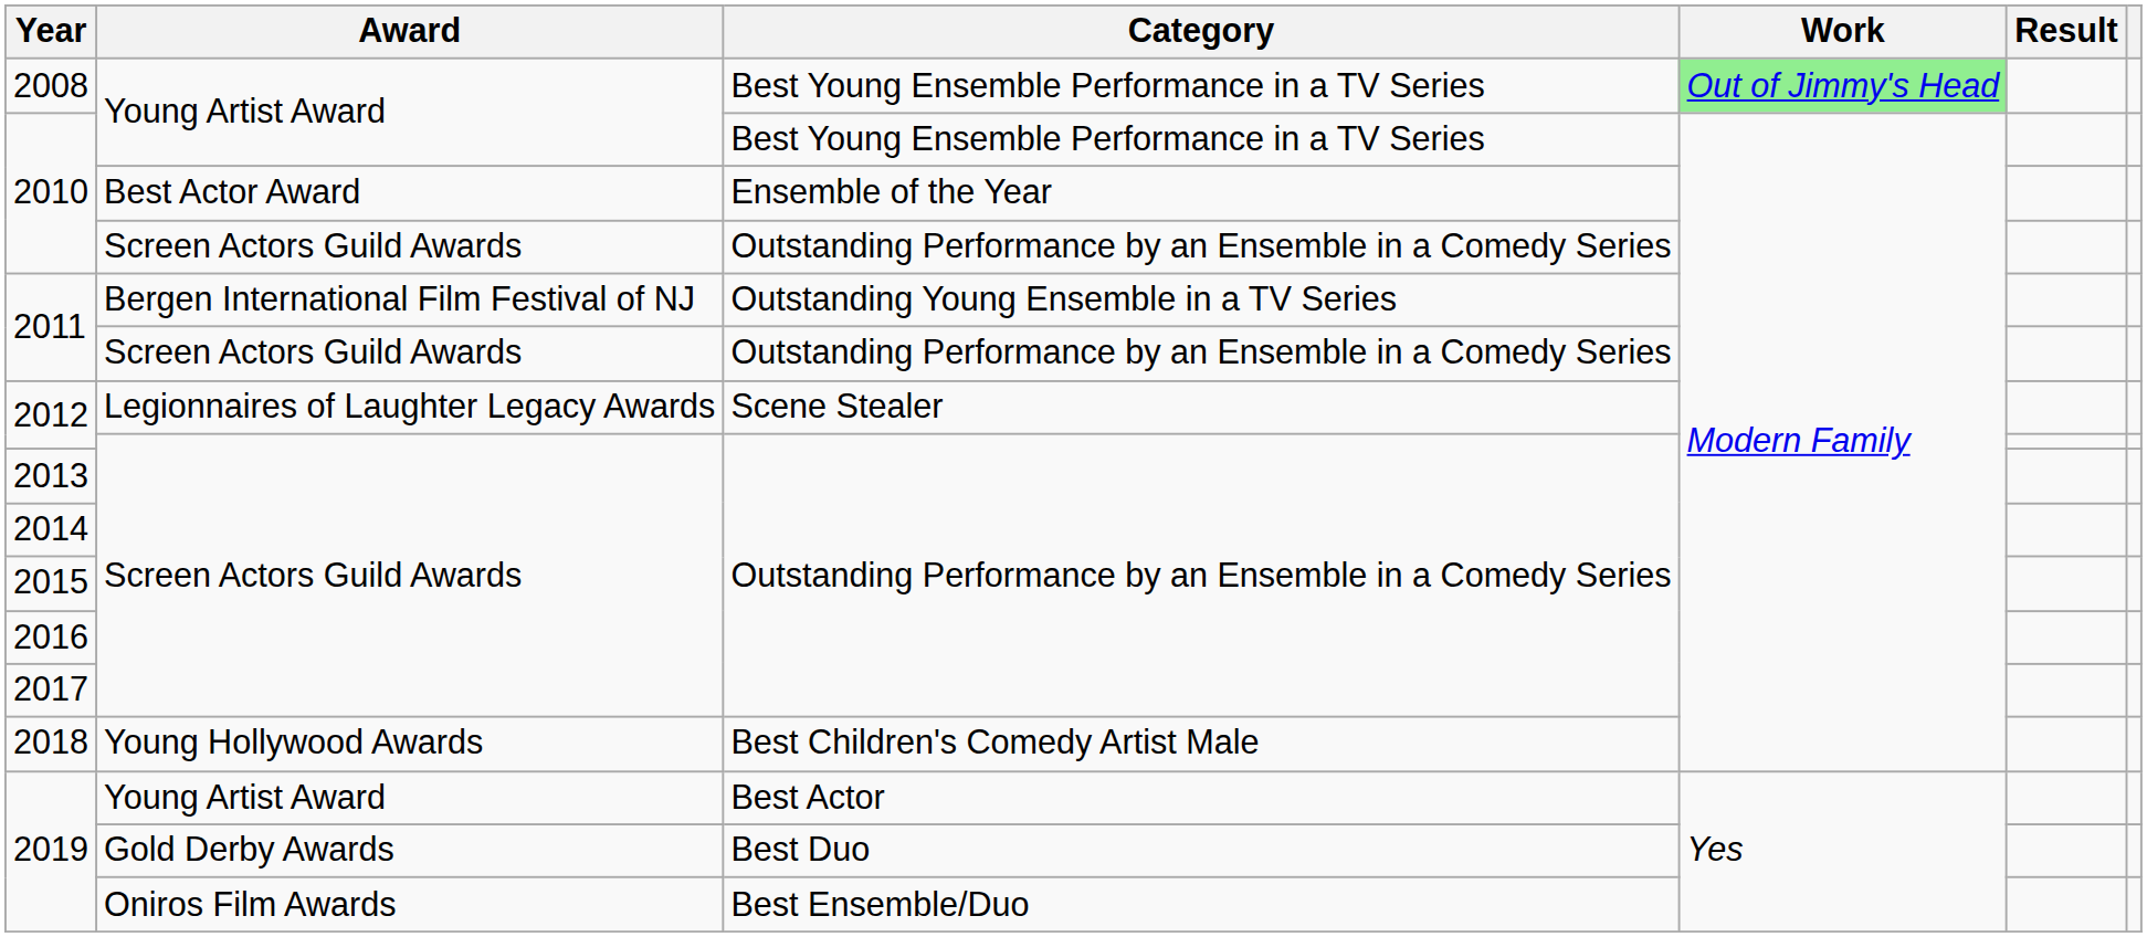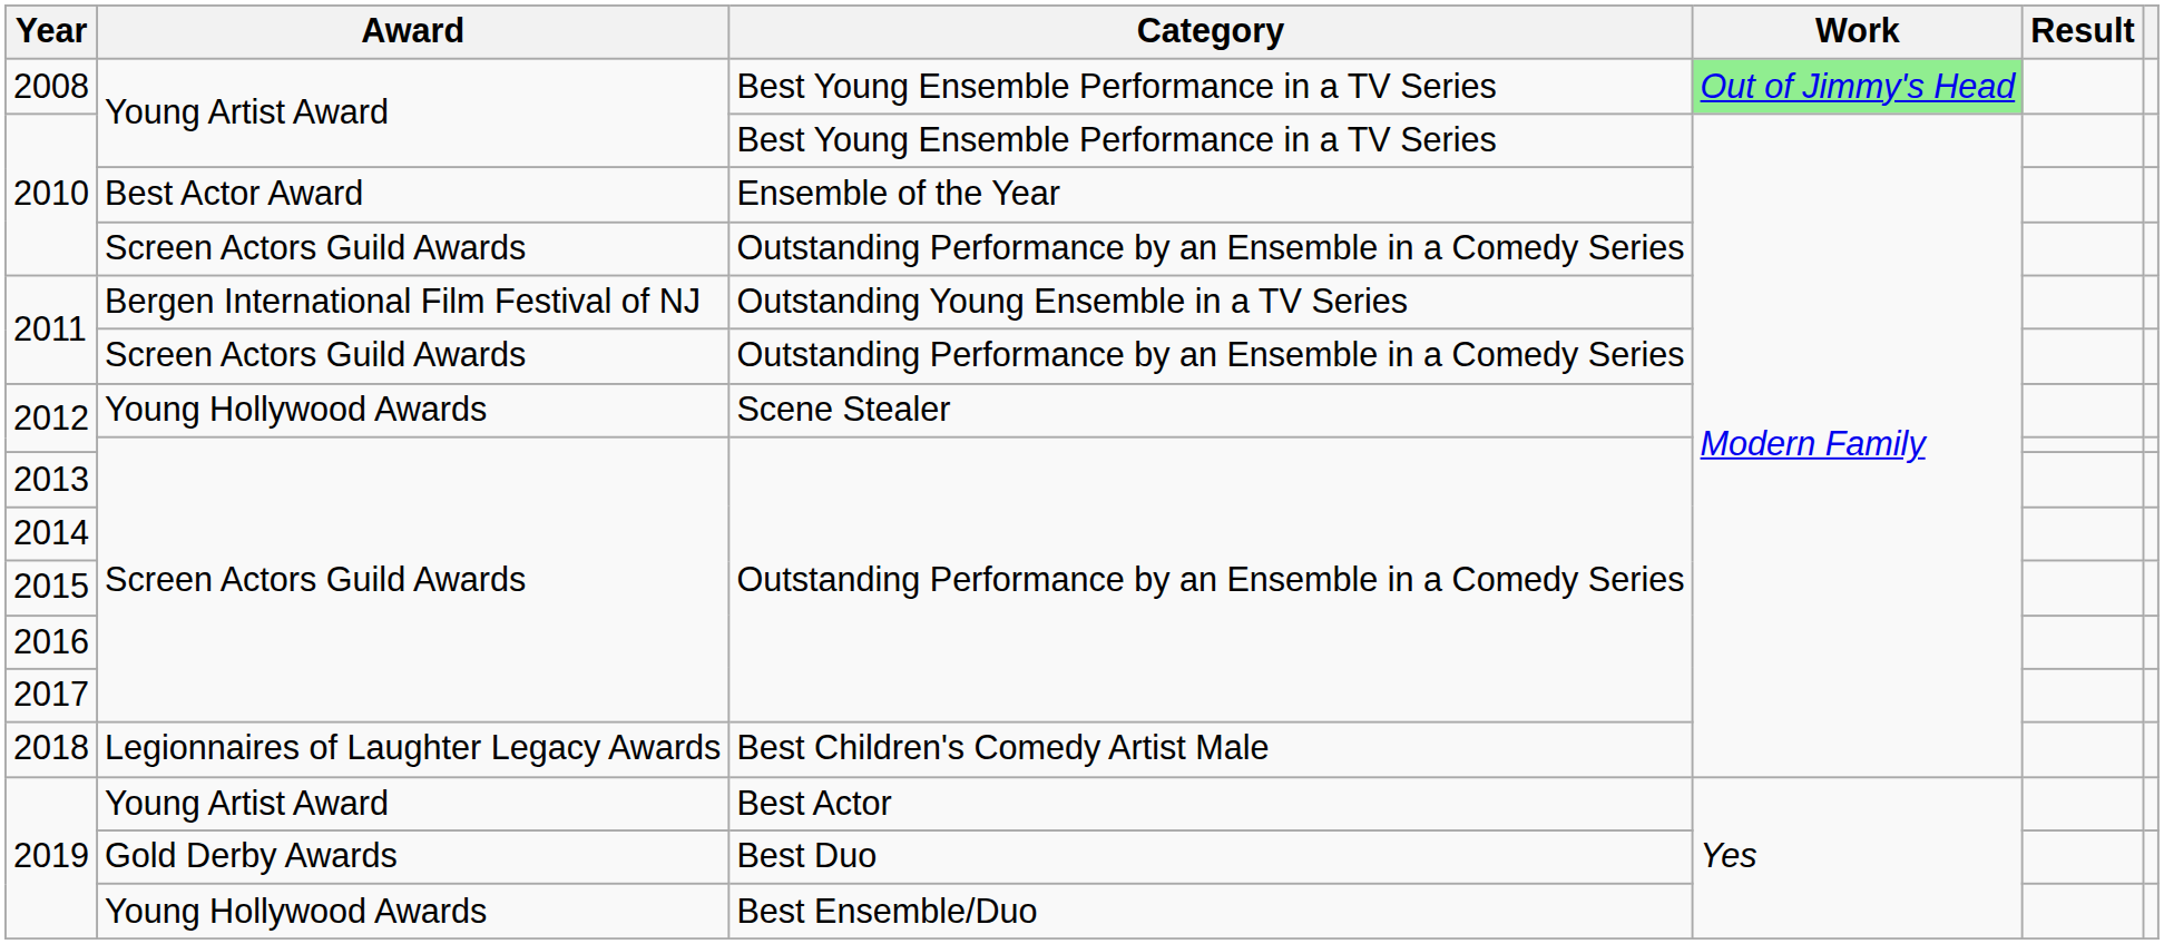2012 / Scene Stealer | Award: Legionnaires of Laughter Legacy Awards -> Young Hollywood Awards
2018 | Award: Young Hollywood Awards -> Legionnaires of Laughter Legacy Awards
2019 / Best Ensemble/Duo | Award: Oniros Film Awards -> Young Hollywood Awards
